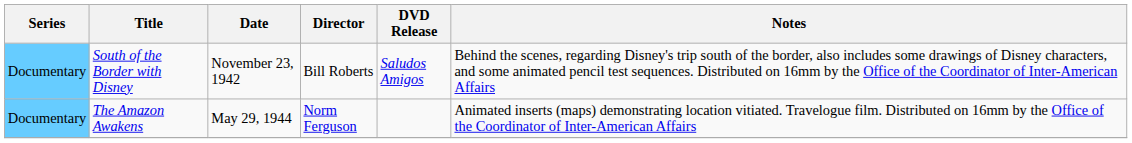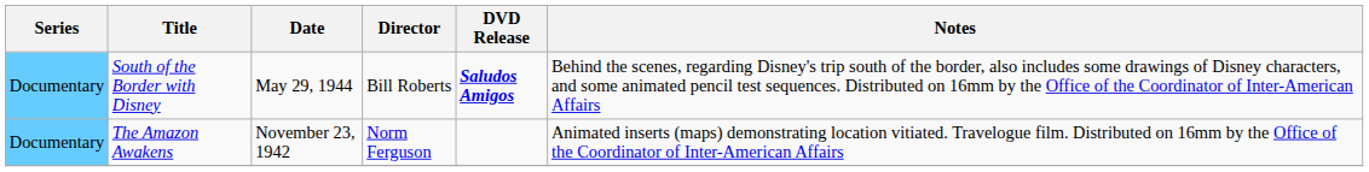South of the Border with Disney | Date: November 23, 1942 -> May 29, 1944
South of the Border with Disney | DVD Release: normal -> bold
The Amazon Awakens | Date: May 29, 1944 -> November 23, 1942
